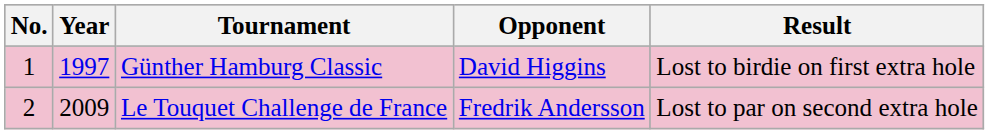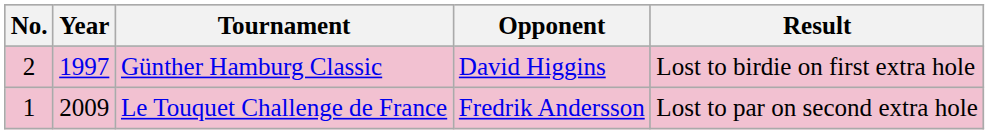Günther Hamburg Classic | No.: 1 -> 2
Le Touquet Challenge de France | No.: 2 -> 1
